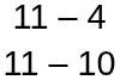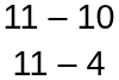rows swapped: 11 – 4 <-> 11 – 10
